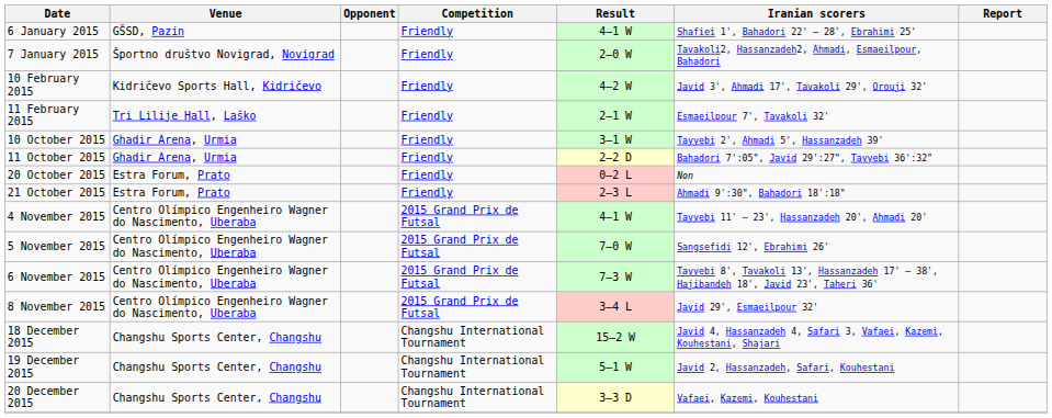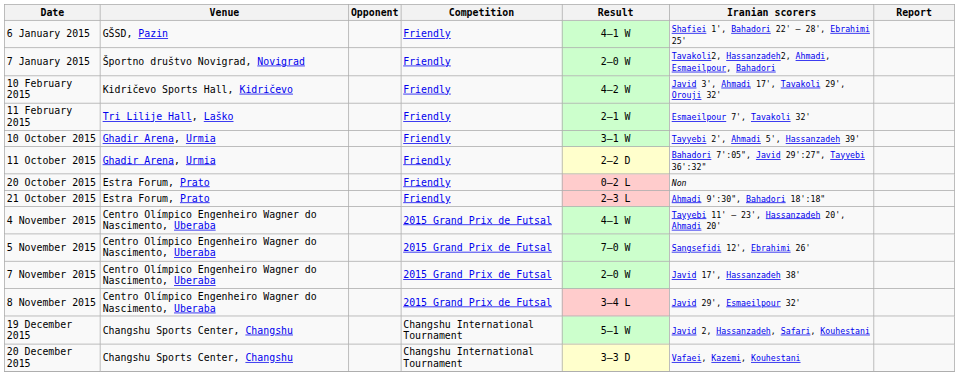- row: 6 November 2015 | Centro Olímpico Engenheiro Wagner do Nascimento, Uberaba | 2015 Grand Prix de Futsal | 7–3 W | Tayyebi 8', Tavakoli 13', Hassanzadeh 17' – 38', Hajibandeh 18', Javid 23', Taheri 36'
+ row: 7 November 2015 | Centro Olímpico Engenheiro Wagner do Nascimento, Uberaba | 2015 Grand Prix de Futsal | 2–0 W | Javid 17', Hassanzadeh 38'
- row: 18 December 2015 | Changshu Sports Center, Changshu | Changshu International Tournament | 15–2 W | Javid 4, Hassanzadeh 4, Safari 3, Vafaei, Kazemi, Kouhestani, Shajari
